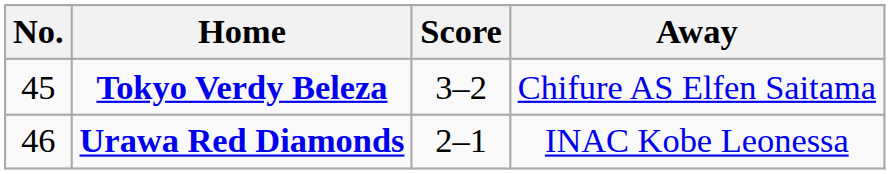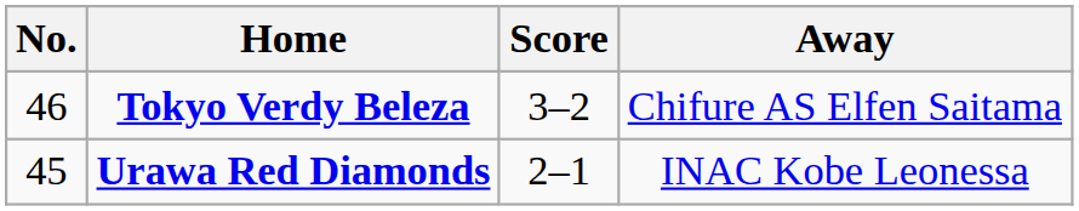Tokyo Verdy Beleza | No.: 45 -> 46
Urawa Red Diamonds | No.: 46 -> 45
